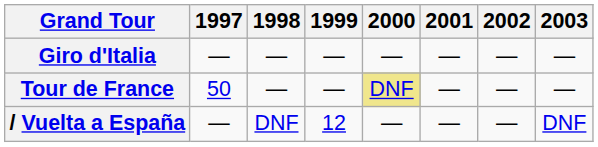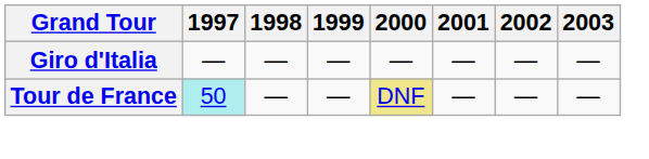Tour de France | 1997: no background -> paleturquoise background
- row: / Vuelta a España | — | DNF | 12 | — | — | — | DNF
